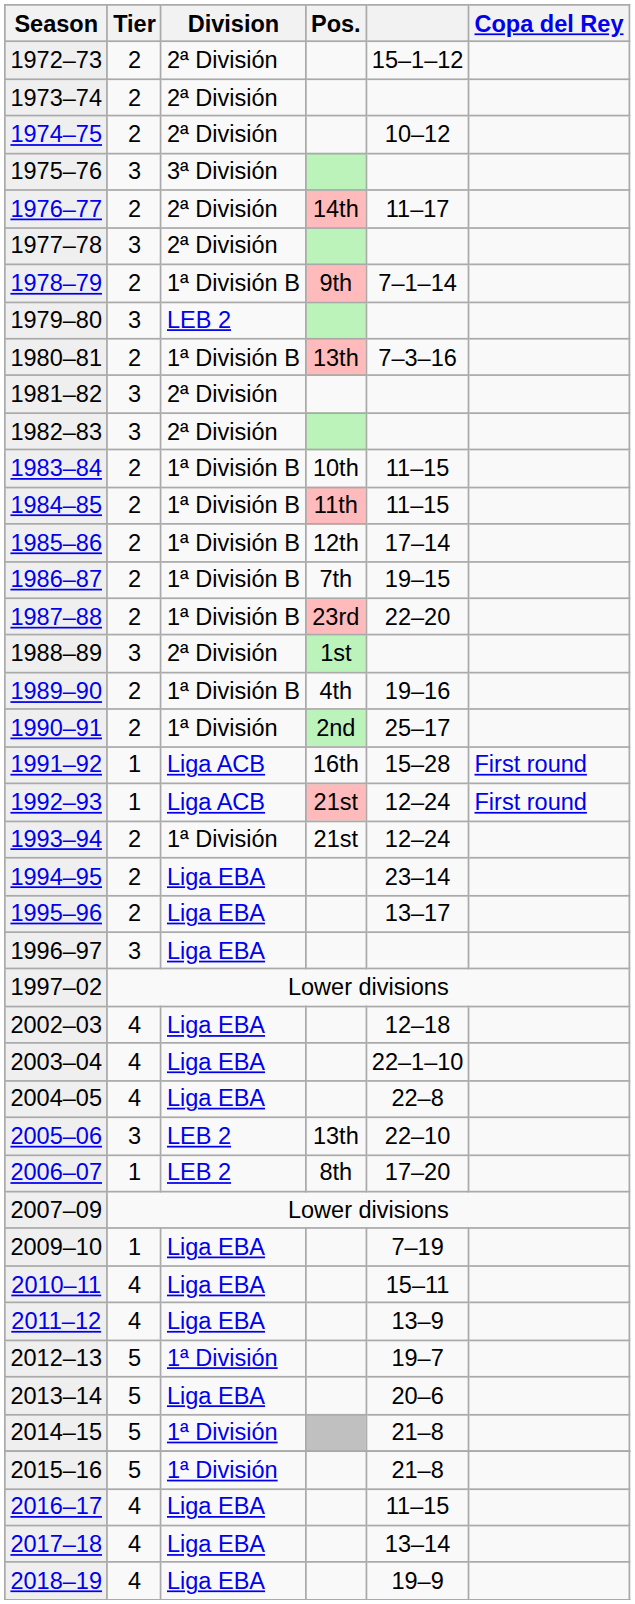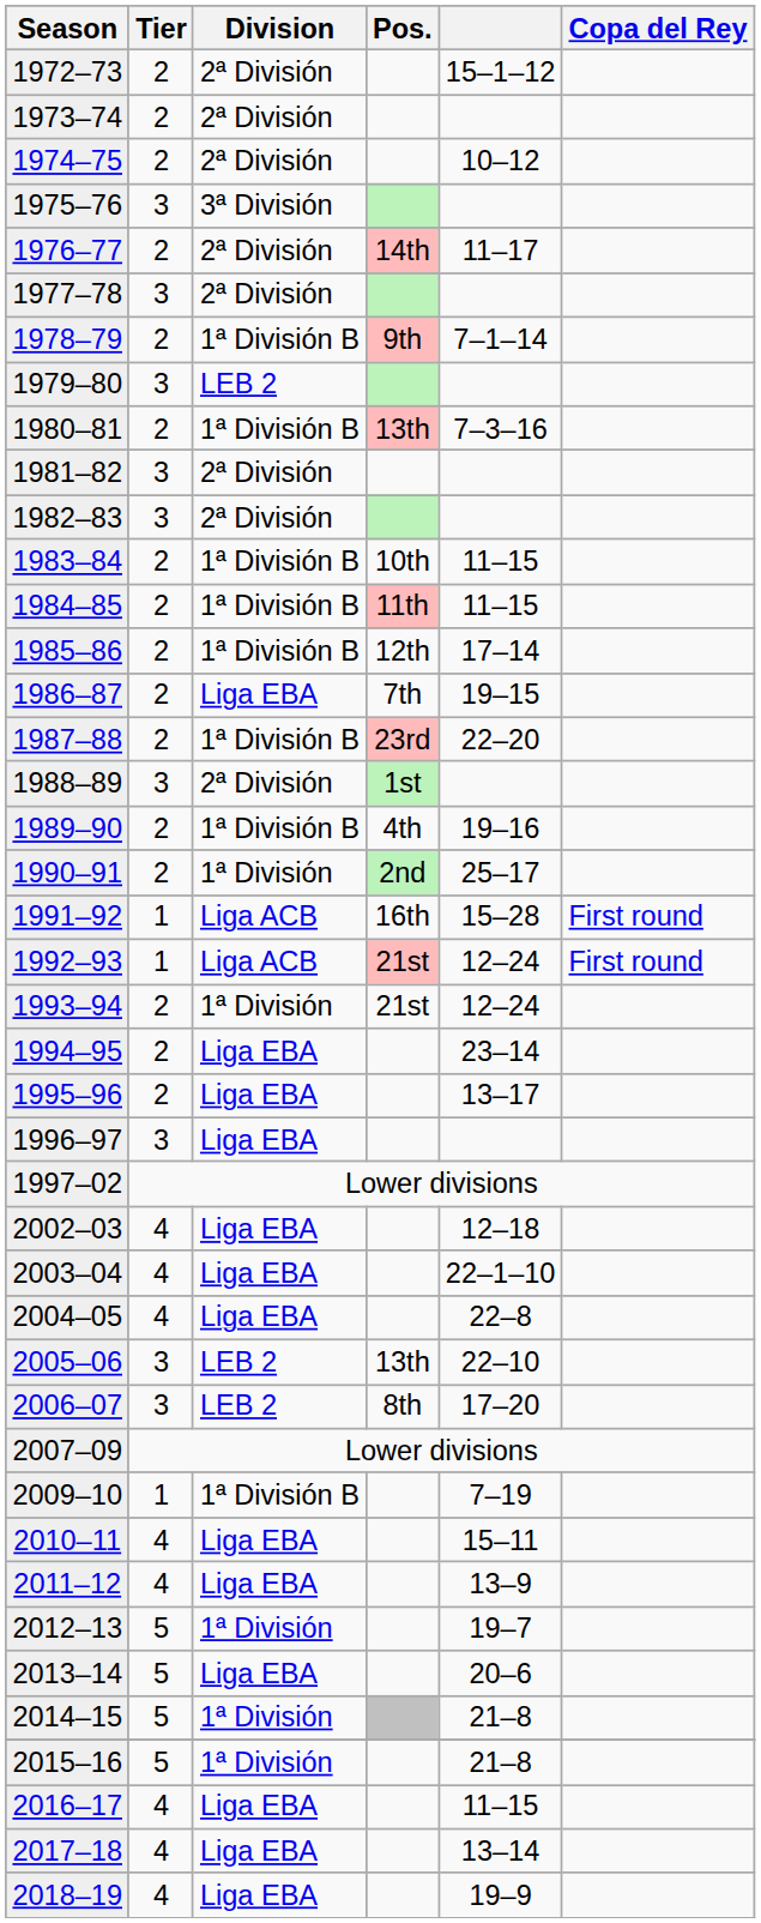1986–87 | Division: 1ª División B -> Liga EBA
2006–07 | Tier: 1 -> 3
2009–10 | Division: Liga EBA -> 1ª División B
